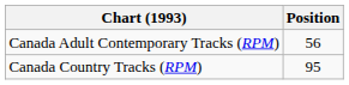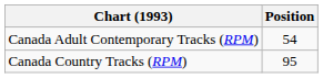Canada Adult Contemporary Tracks (RPM) | Position: 56 -> 54
